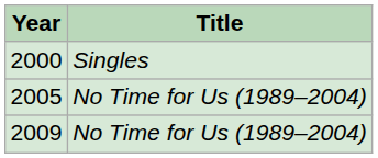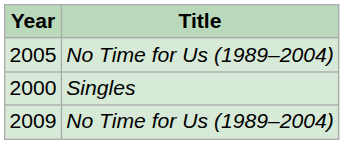rows swapped: 2000 <-> 2005
